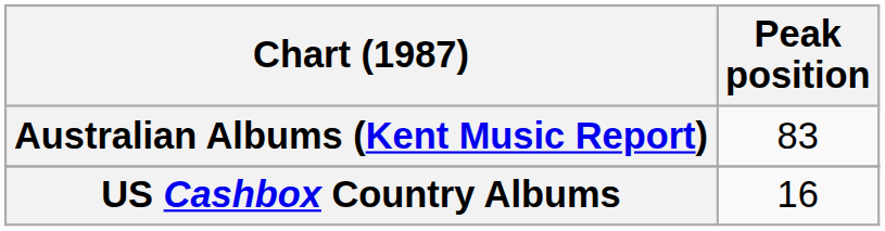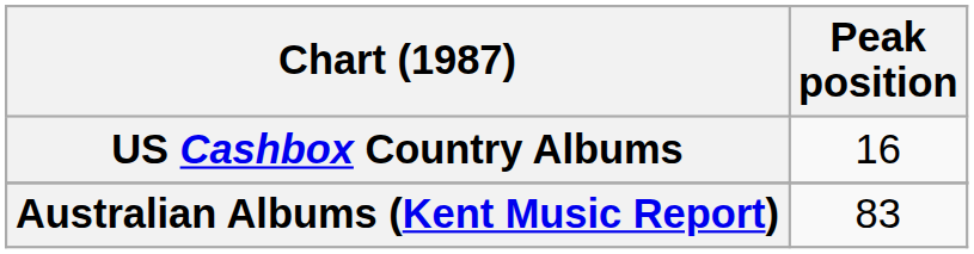rows swapped: Australian Albums (Kent Music Report) <-> US Cashbox Country Albums
